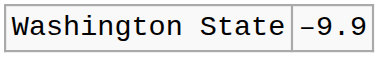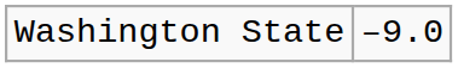Washington State | column 2: –9.9 -> –9.0
